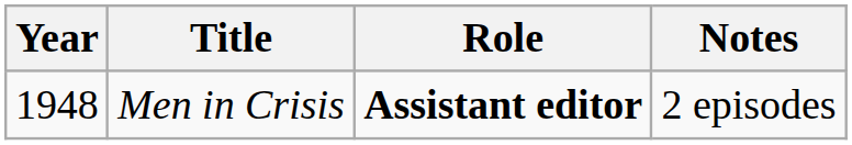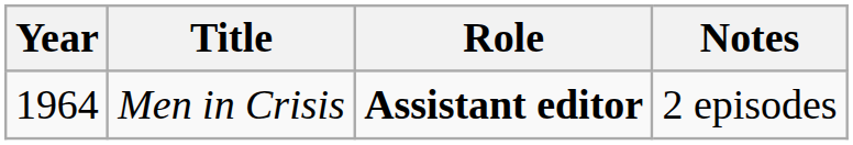Men in Crisis | Year: 1948 -> 1964
